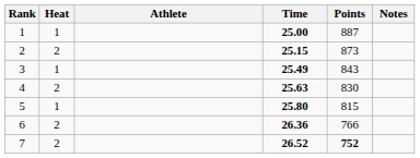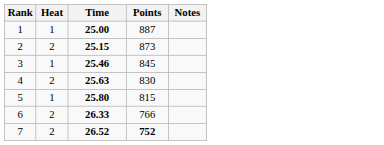- column: Athlete
3 | Time: 25.49 -> 25.46
3 | Points: 843 -> 845
6 | Time: 26.36 -> 26.33
